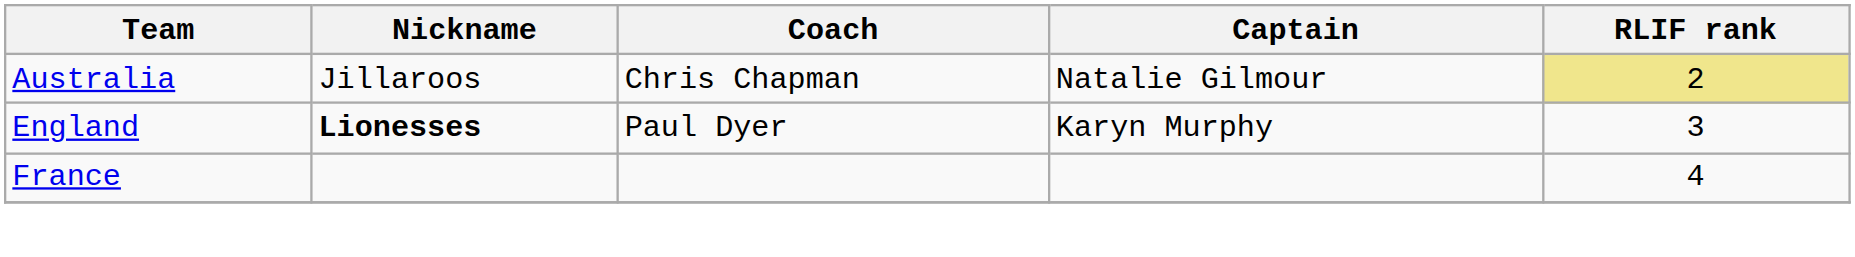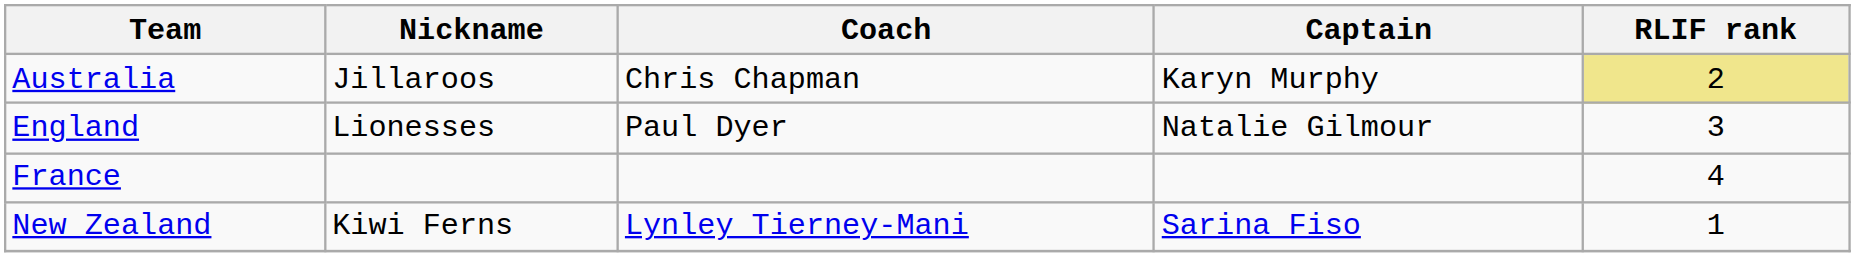Australia | Captain: Natalie Gilmour -> Karyn Murphy
England | Nickname: bold -> normal
England | Captain: Karyn Murphy -> Natalie Gilmour
+ row: New Zealand | Kiwi Ferns | Lynley Tierney-Mani | Sarina Fiso | 1
